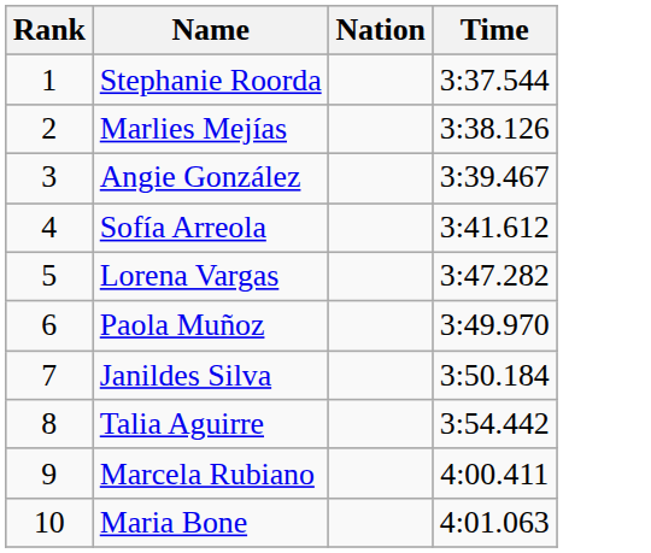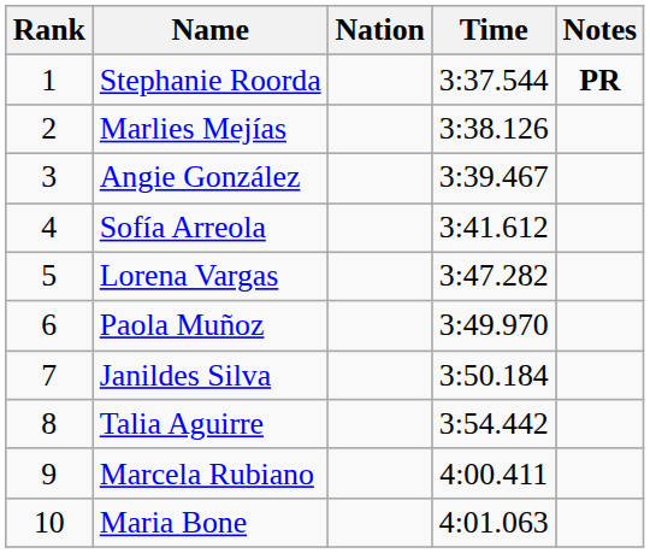+ column: Notes | PR
